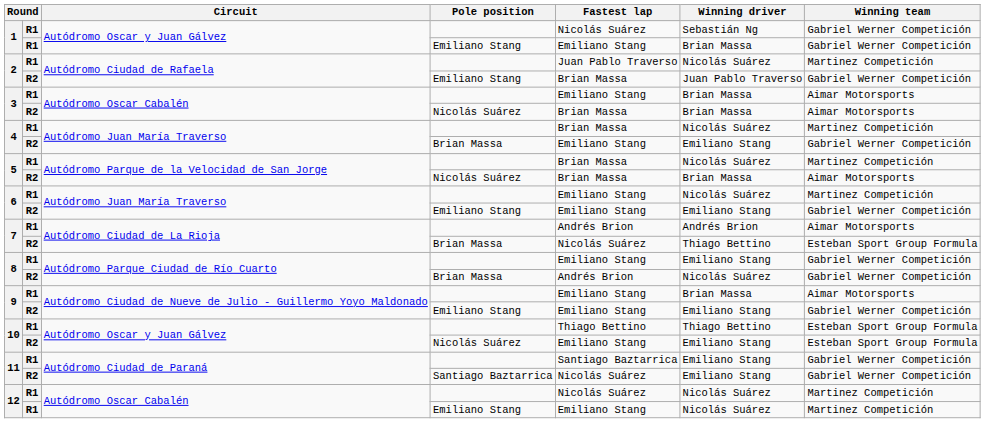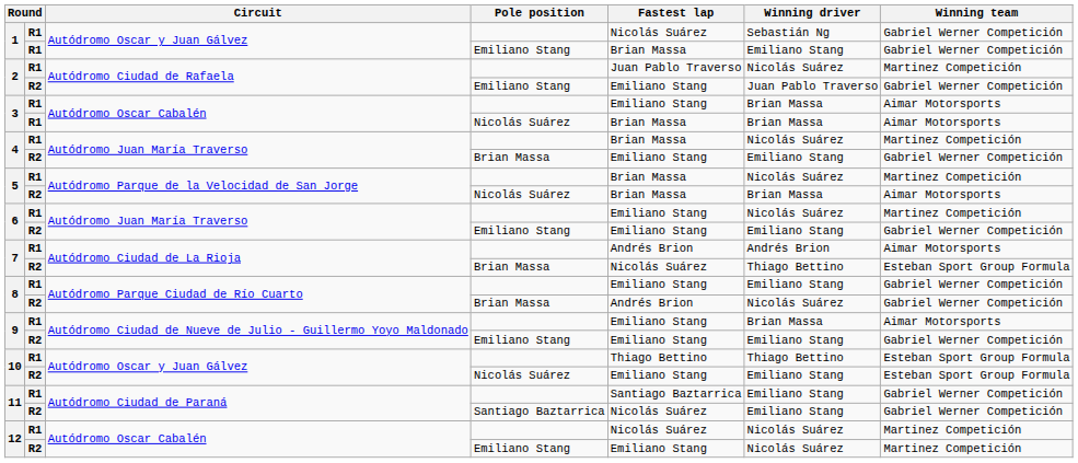1 / Emiliano Stang | Fastest lap: Emiliano Stang -> Brian Massa
1 / Emiliano Stang | Winning driver: Brian Massa -> Emiliano Stang
2 / Emiliano Stang | Fastest lap: Brian Massa -> Emiliano Stang
3 / Nicolás Suárez | column 2: R2 -> R1
12 / Emiliano Stang | column 2: R1 -> R2
